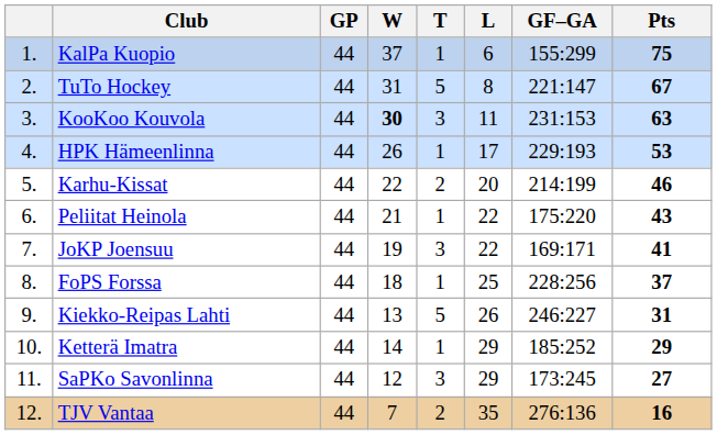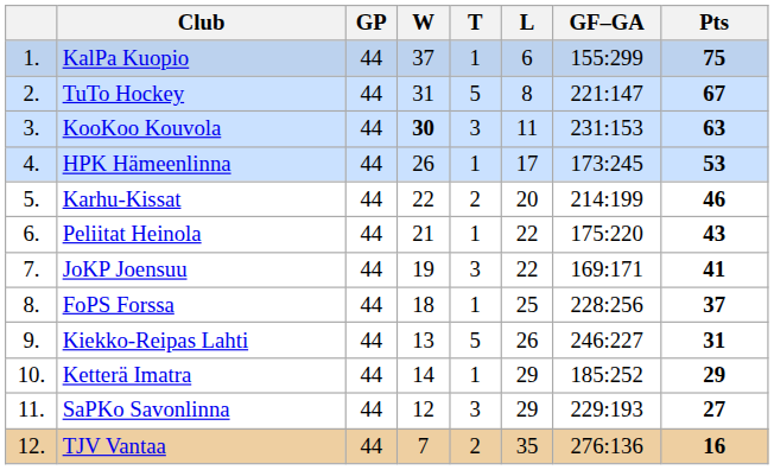HPK Hämeenlinna | GF–GA: 229:193 -> 173:245
SaPKo Savonlinna | GF–GA: 173:245 -> 229:193
